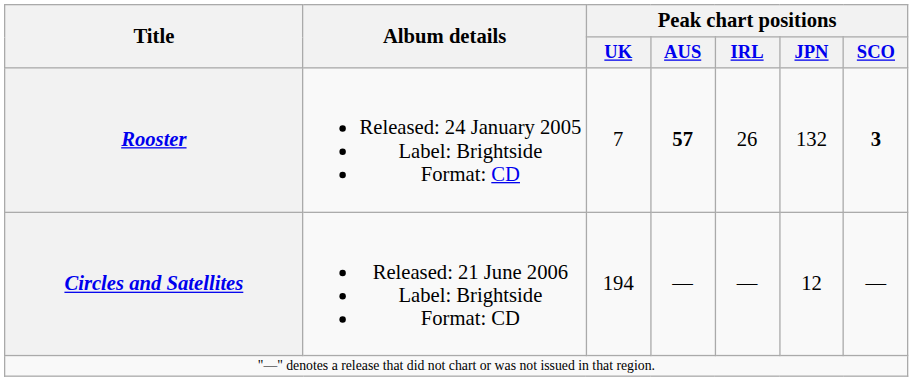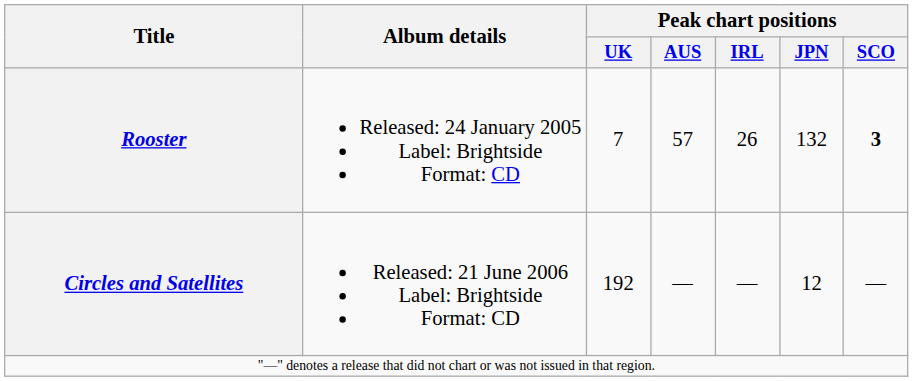Rooster | Peak chart positions / AUS: bold -> normal
Circles and Satellites | Peak chart positions / UK: 194 -> 192
